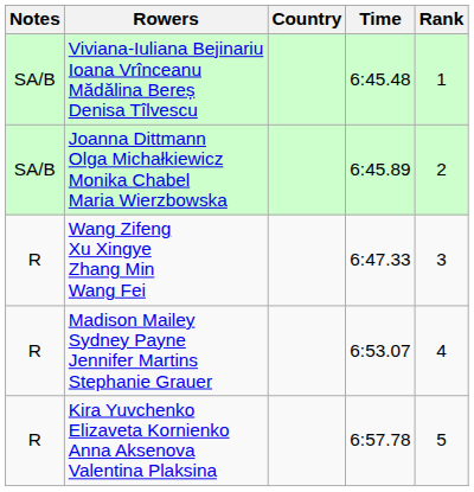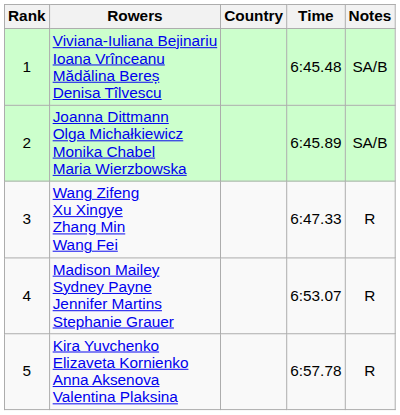columns swapped: Rank <-> Notes
